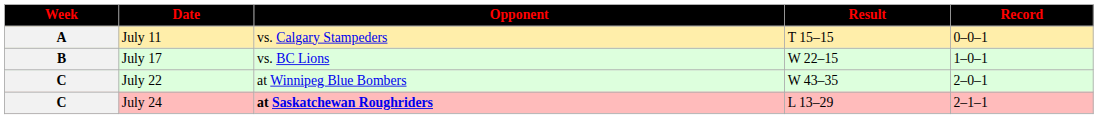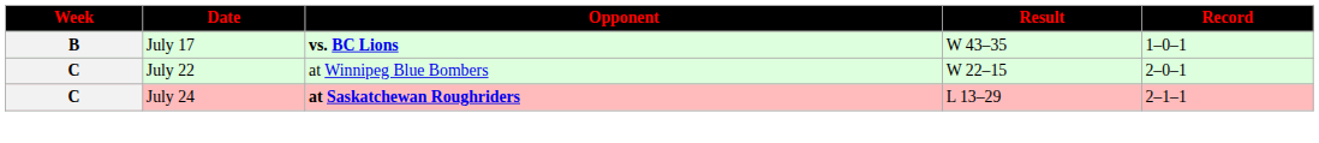- row: A | July 11 | vs. Calgary Stampeders | T 15–15 | 0–0–1
July 17 | Opponent: normal -> bold
July 17 | Result: W 22–15 -> W 43–35
July 22 | Result: W 43–35 -> W 22–15
